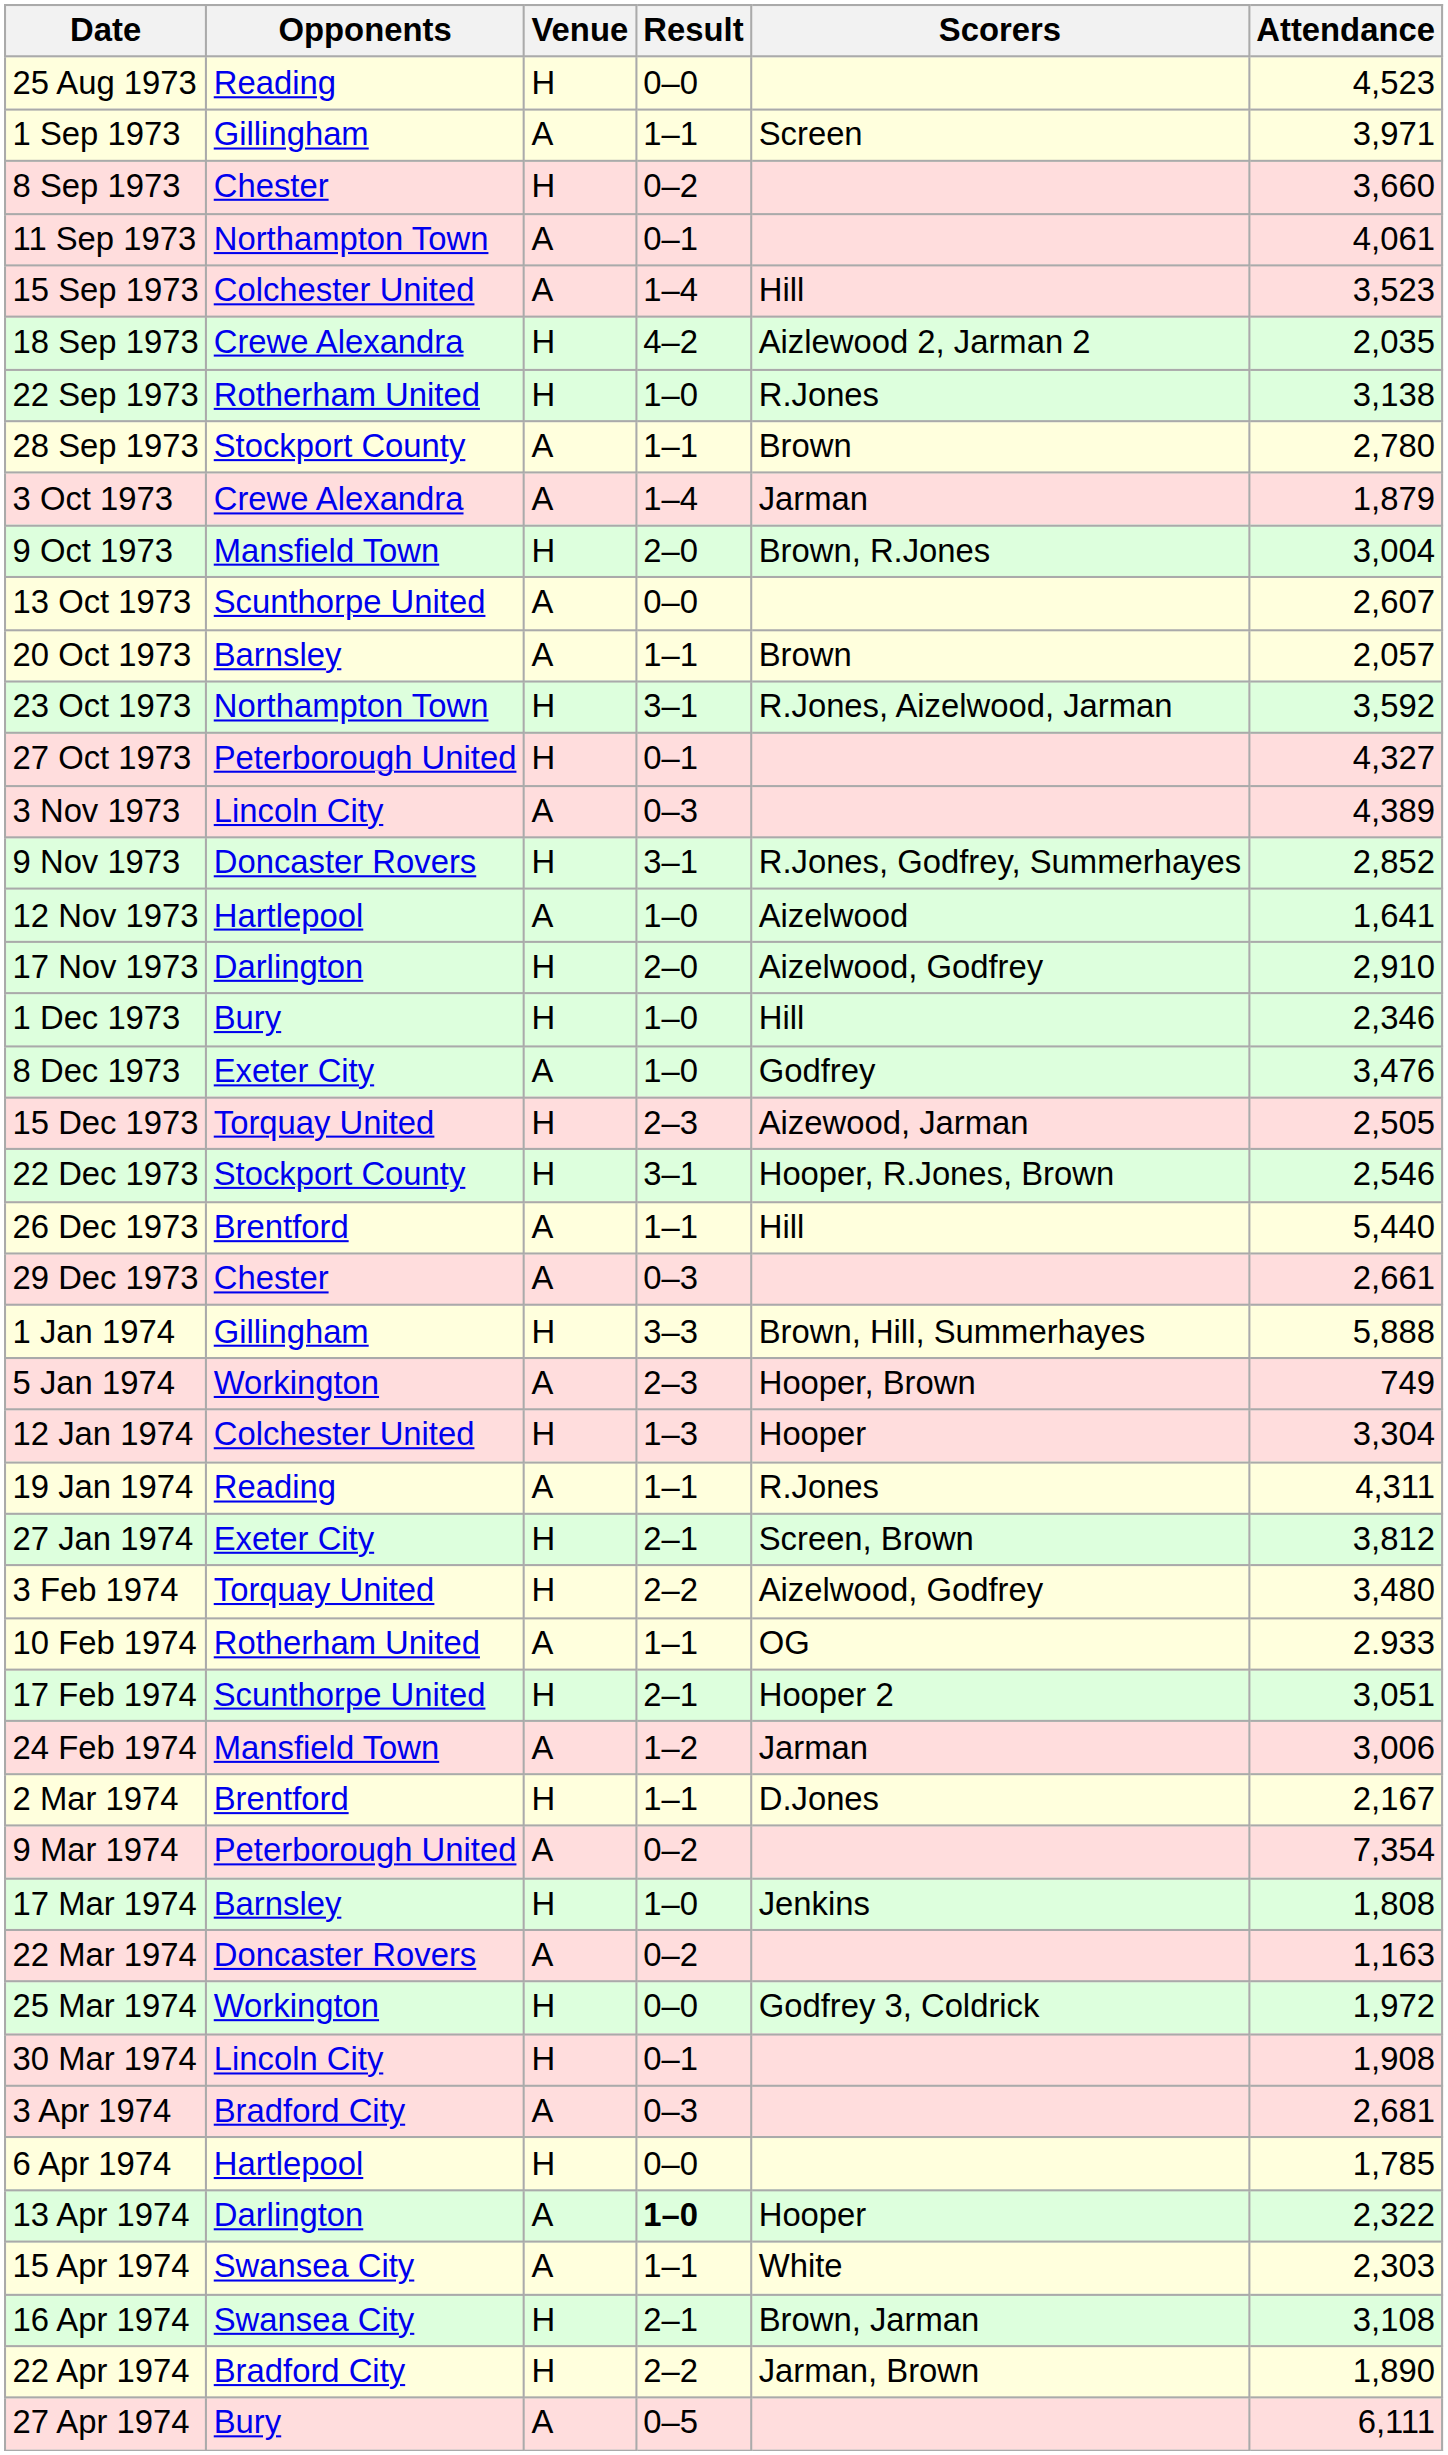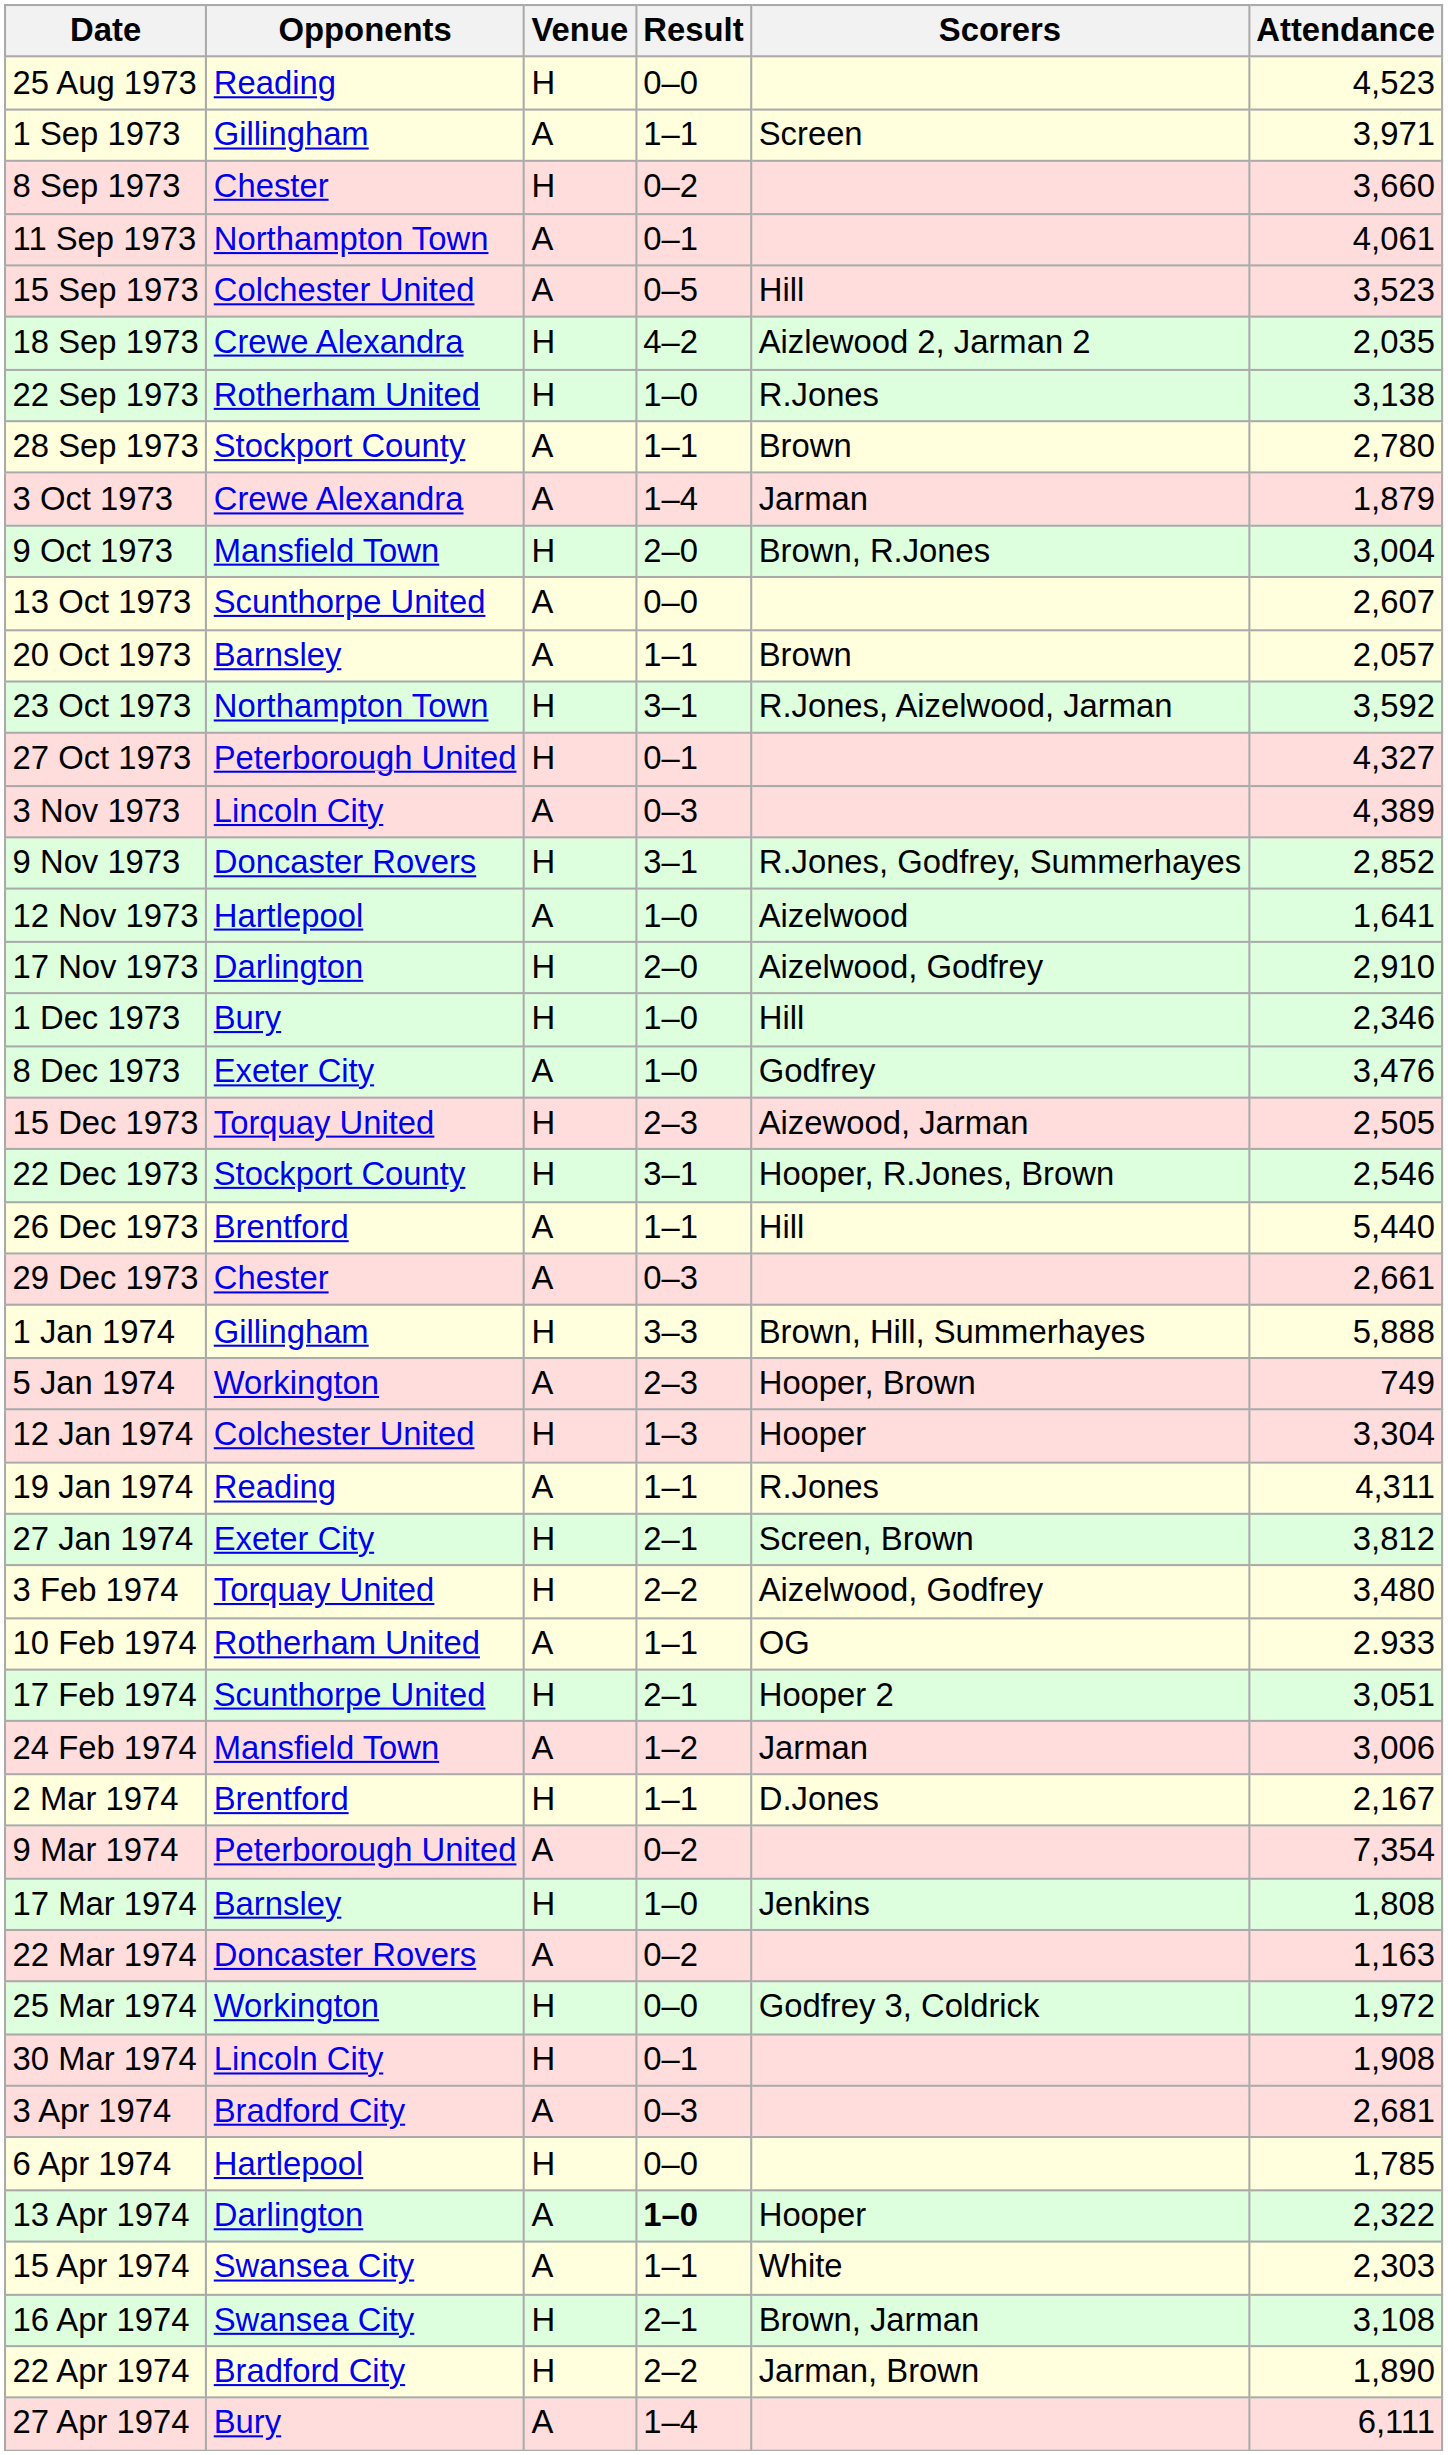15 Sep 1973 | Result: 1–4 -> 0–5
27 Apr 1974 | Result: 0–5 -> 1–4
